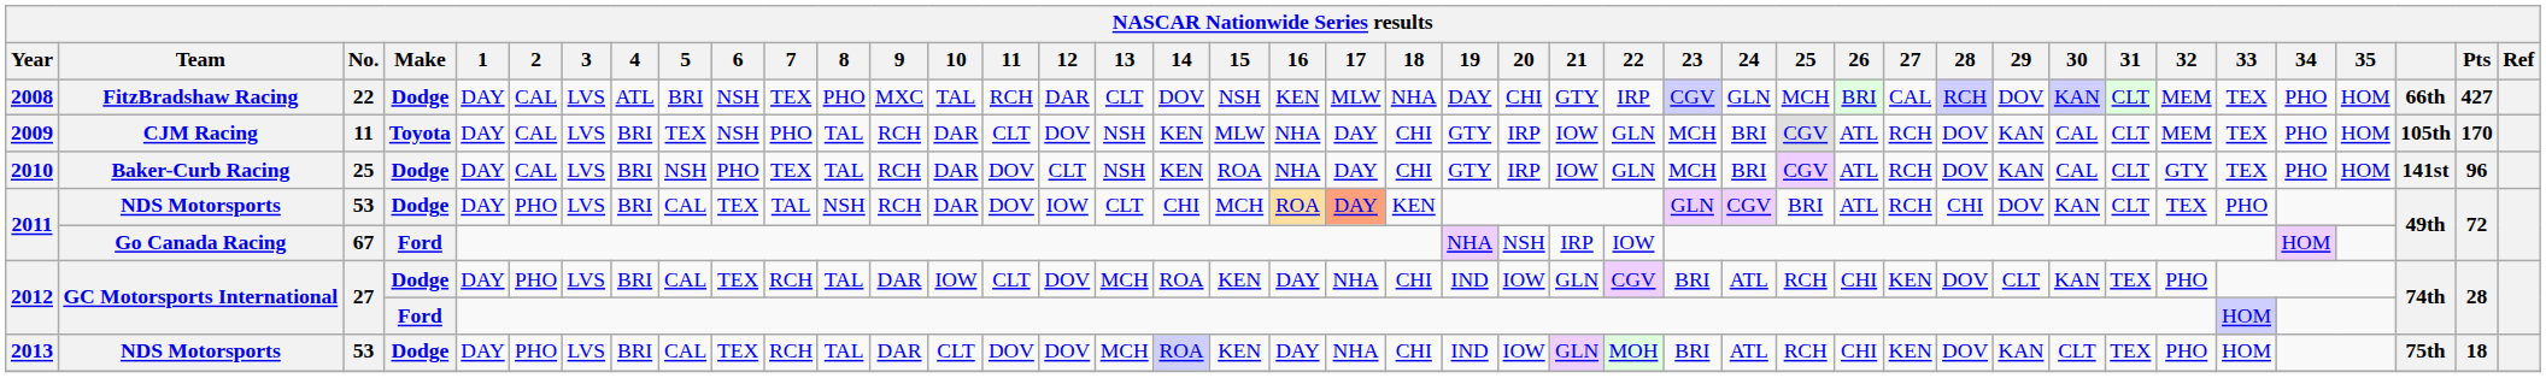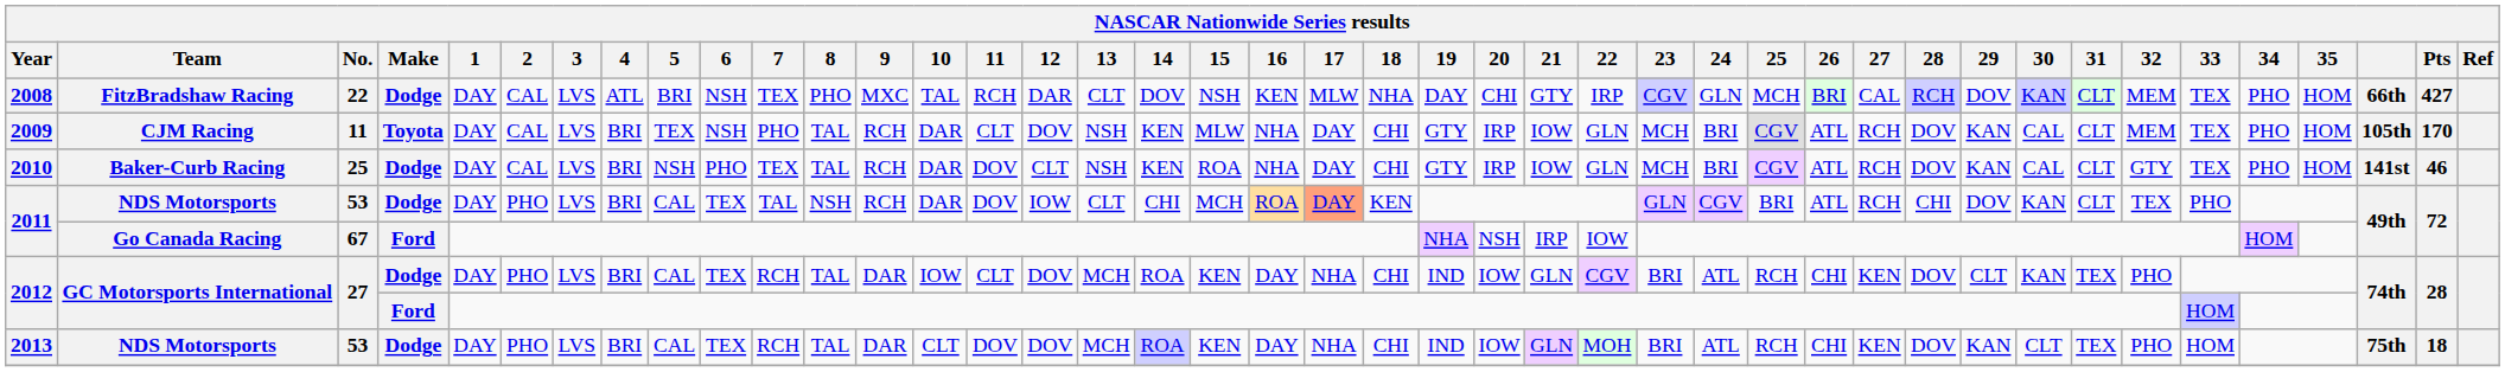2010 | Pts: 96 -> 46
